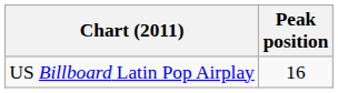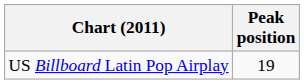US Billboard Latin Pop Airplay | Peak position: 16 -> 19
